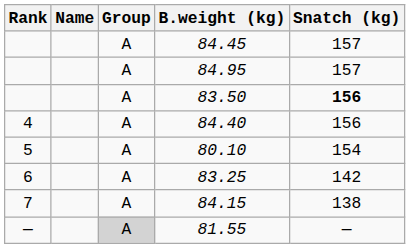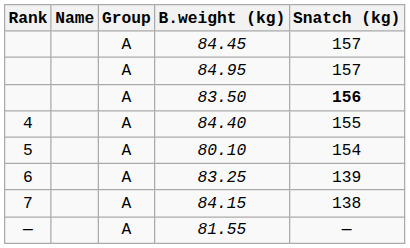84.40 | Snatch (kg): 156 -> 155
83.25 | Snatch (kg): 142 -> 139
81.55 | Group: lightgrey background -> no background
